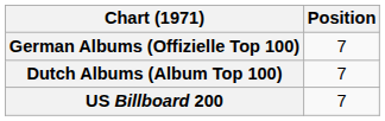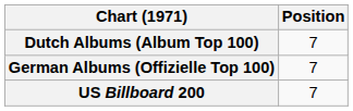rows swapped: Dutch Albums (Album Top 100) <-> German Albums (Offizielle Top 100)
